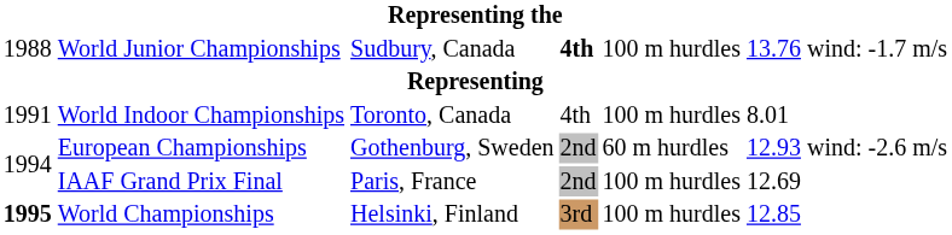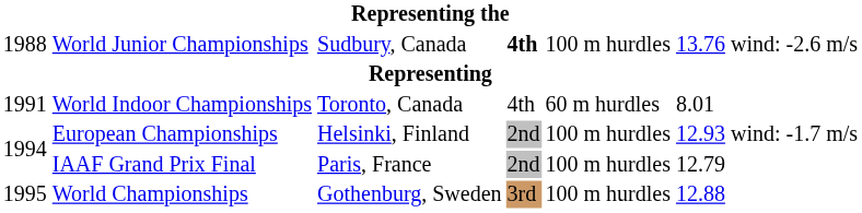World Junior Championships | column 7: wind: -1.7 m/s -> wind: -2.6 m/s
World Indoor Championships | column 5: 100 m hurdles -> 60 m hurdles
European Championships | column 3: Gothenburg, Sweden -> Helsinki, Finland
European Championships | column 5: 60 m hurdles -> 100 m hurdles
European Championships | column 7: wind: -2.6 m/s -> wind: -1.7 m/s
IAAF Grand Prix Final | column 6: 12.69 -> 12.79
World Championships | column 1: bold -> normal
World Championships | column 3: Helsinki, Finland -> Gothenburg, Sweden
World Championships | column 6: 12.85 -> 12.88
